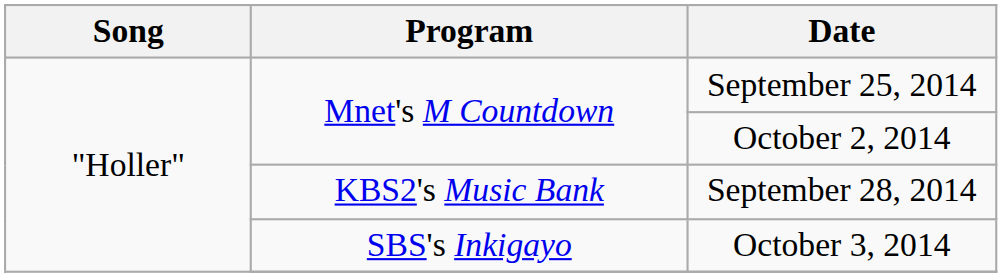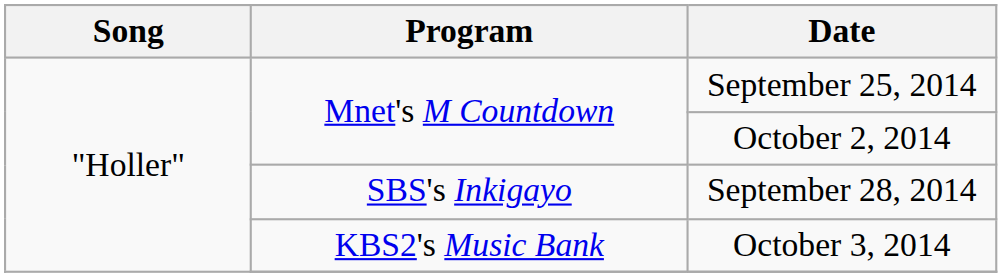September 28, 2014 | Program: KBS2's Music Bank -> SBS's Inkigayo
October 3, 2014 | Program: SBS's Inkigayo -> KBS2's Music Bank
